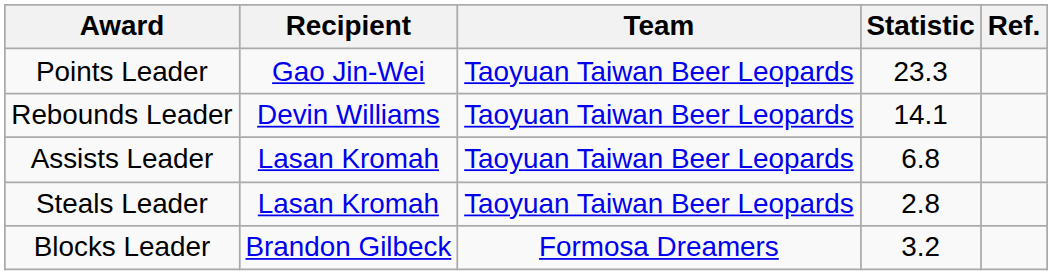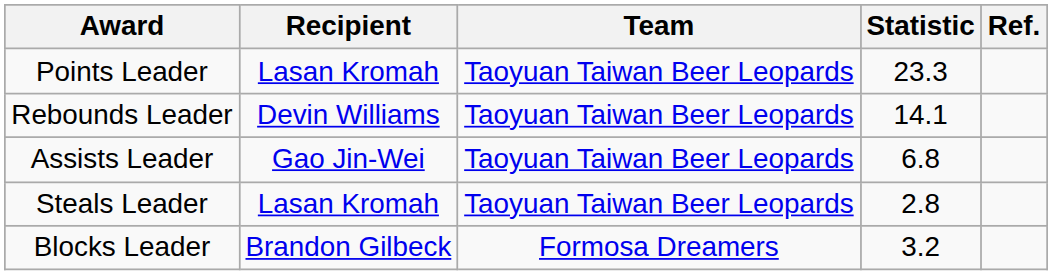Points Leader | Recipient: Gao Jin-Wei -> Lasan Kromah
Assists Leader | Recipient: Lasan Kromah -> Gao Jin-Wei
